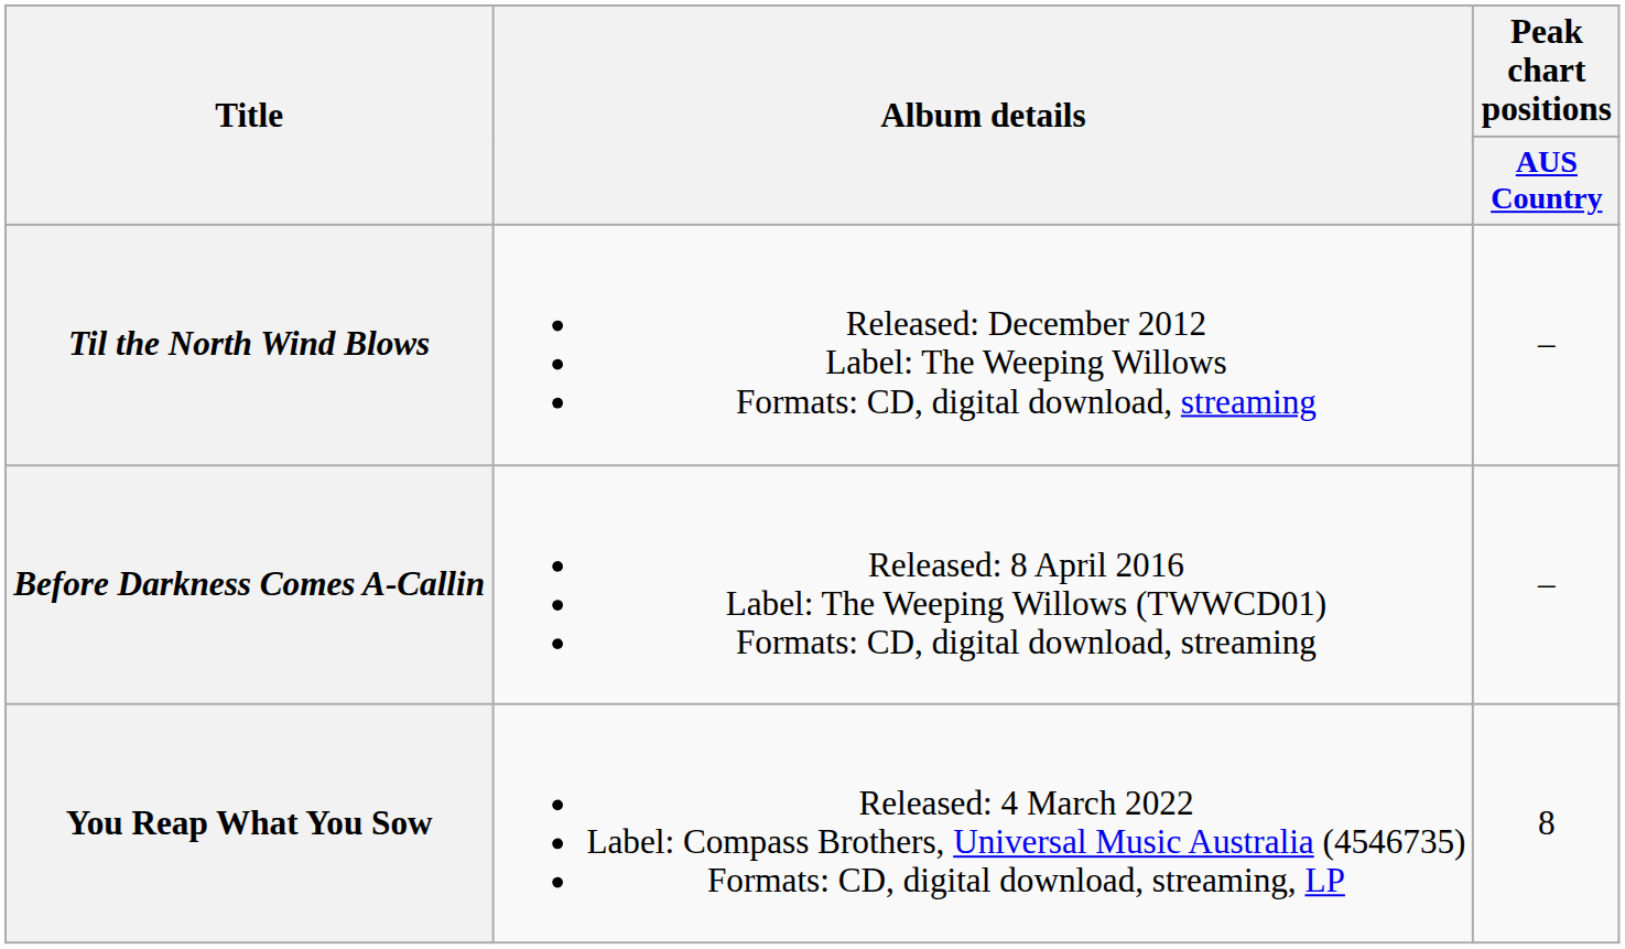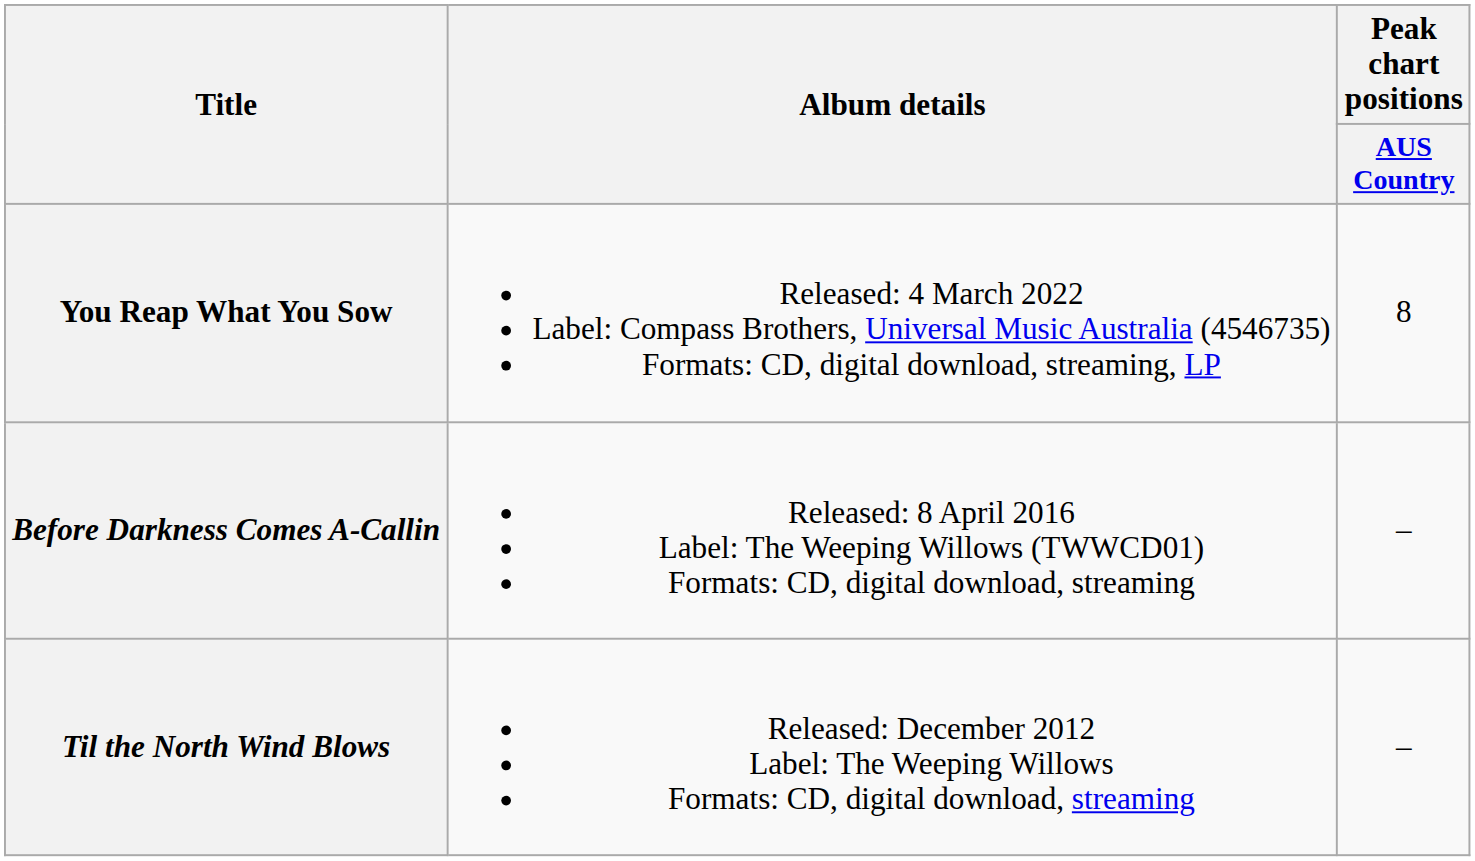rows swapped: Til the North Wind Blows <-> You Reap What You Sow
